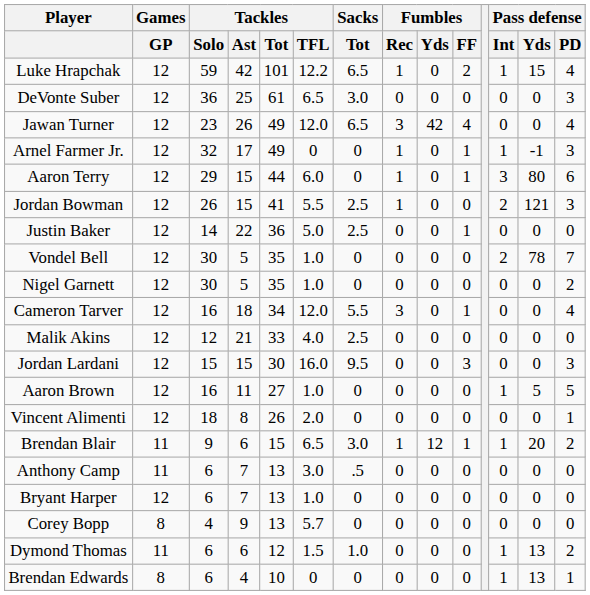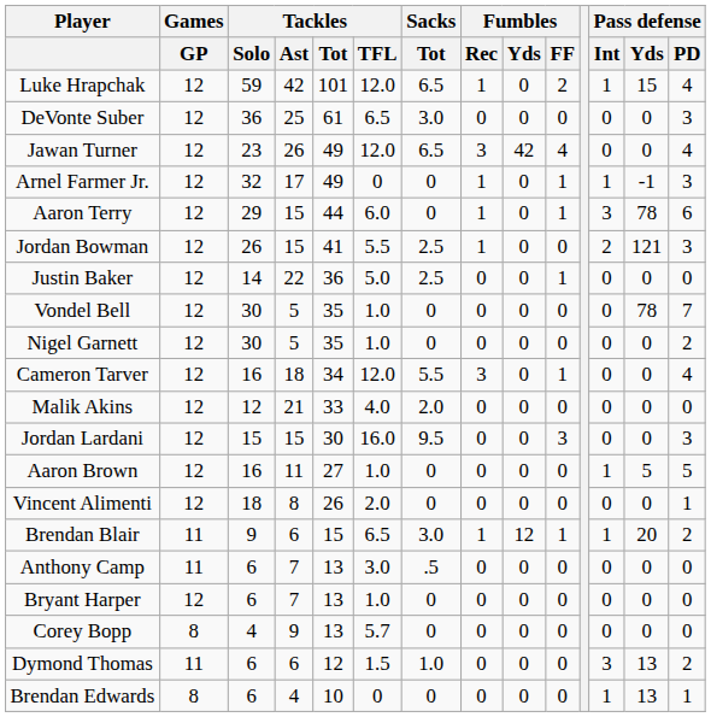Luke Hrapchak | Tackles / TFL: 12.2 -> 12.0
Aaron Terry | Pass defense / Yds: 80 -> 78
Vondel Bell | Pass defense / Int: 2 -> 0
Malik Akins | Sacks / Tot: 2.5 -> 2.0
Dymond Thomas | Pass defense / Int: 1 -> 3
